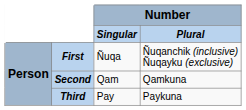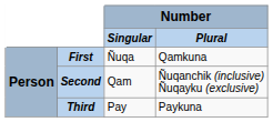First | column 4: Ñuqanchik (inclusive) Ñuqayku (exclusive) -> Qamkuna
Second | column 4: Qamkuna -> Ñuqanchik (inclusive) Ñuqayku (exclusive)
